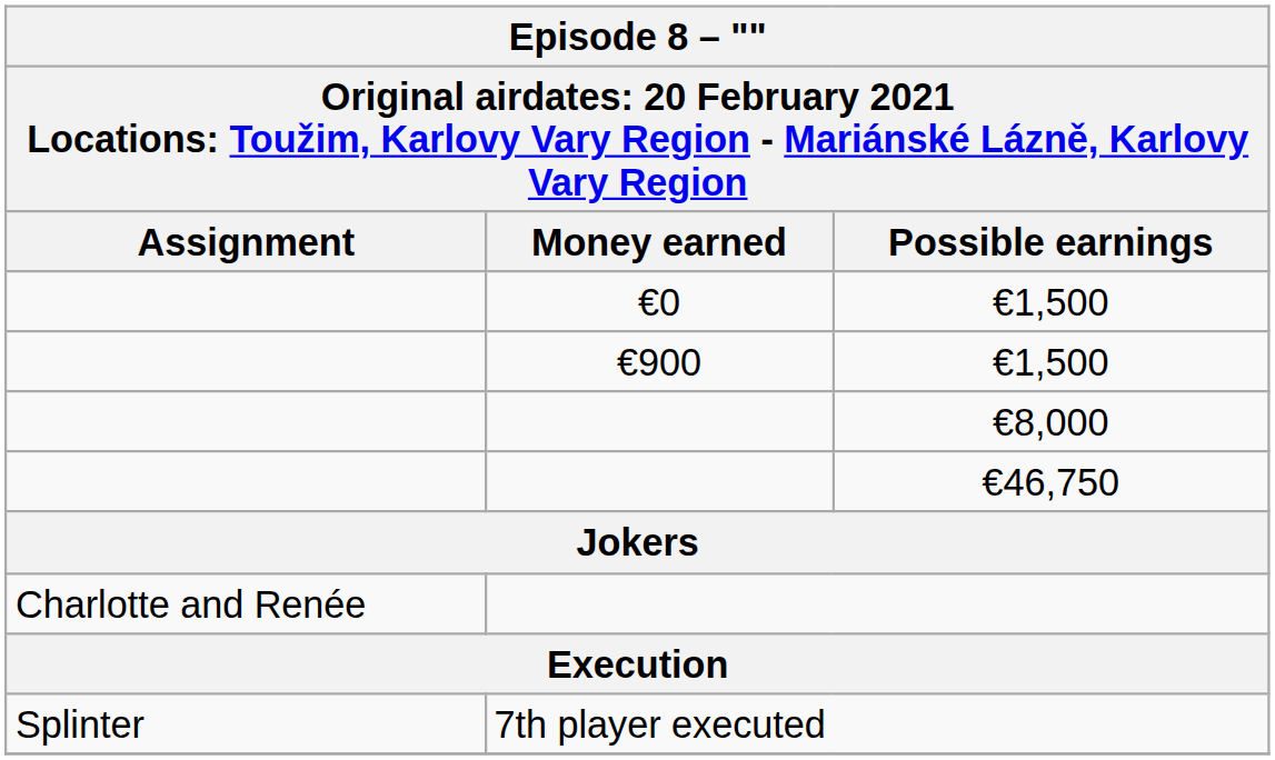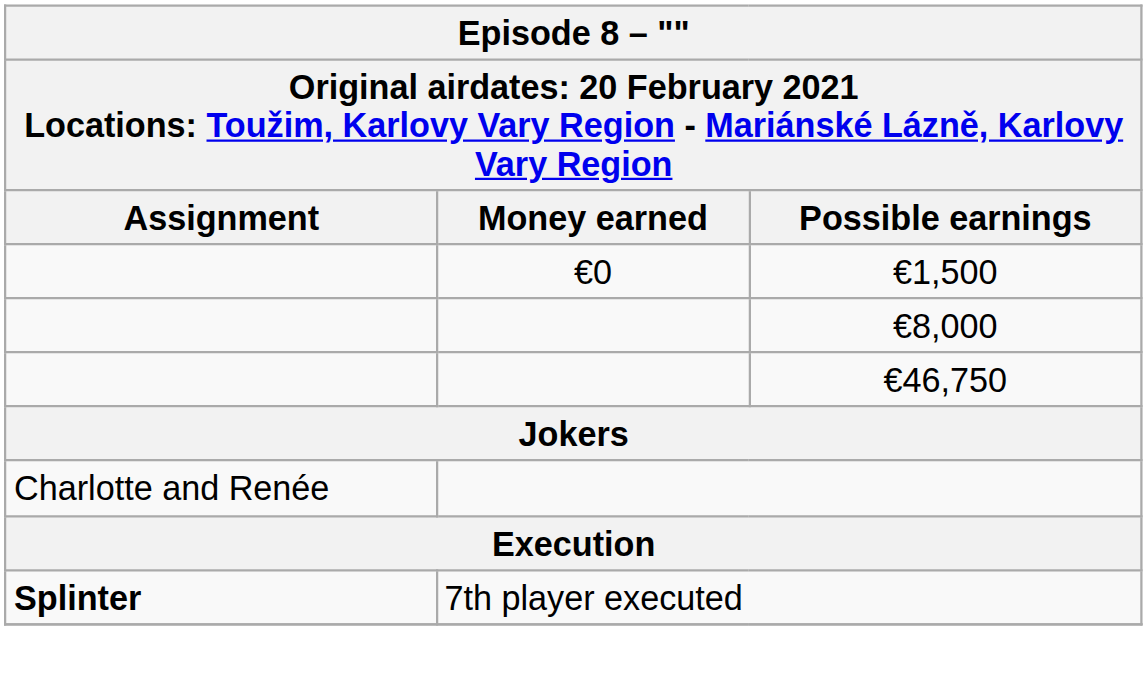- row: €900 | €1,500
7th player executed | Assignment: normal -> bold
